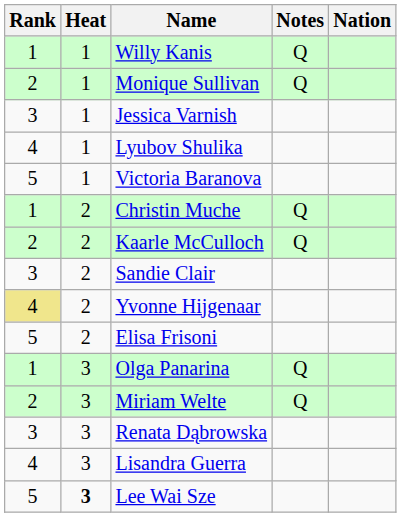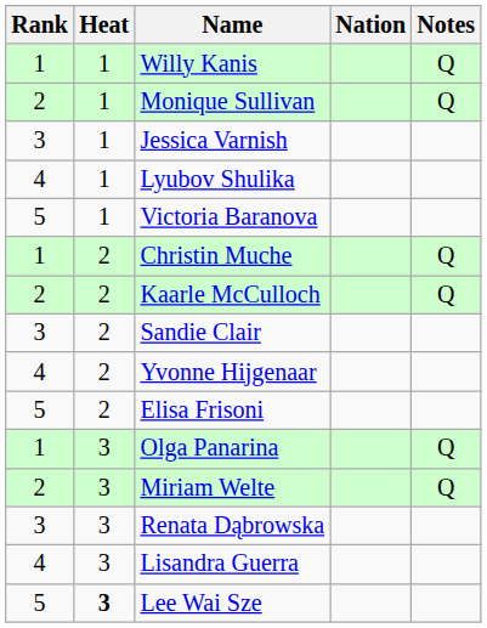columns swapped: Nation <-> Notes
Yvonne Hijgenaar | Rank: khaki background -> no background
